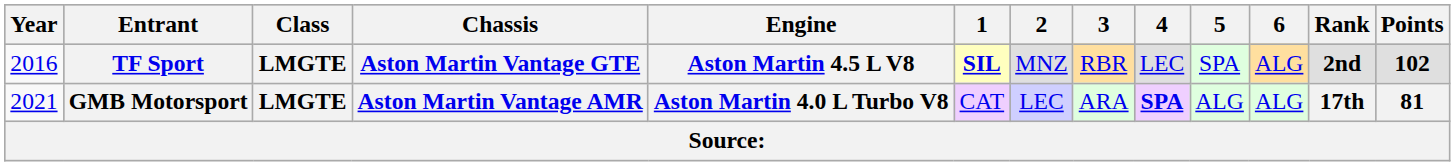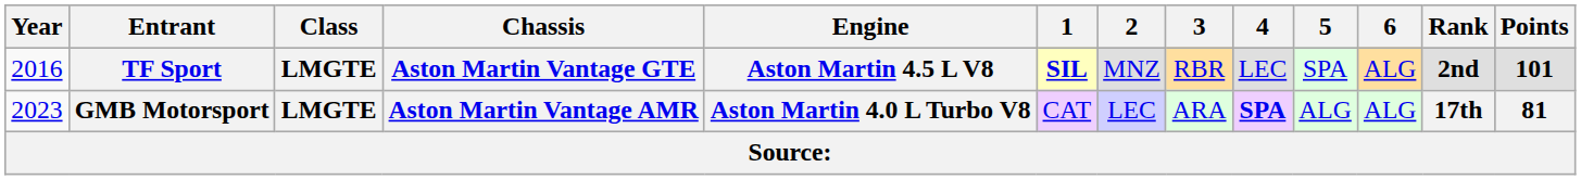TF Sport | Points: 102 -> 101
GMB Motorsport | Year: 2021 -> 2023
